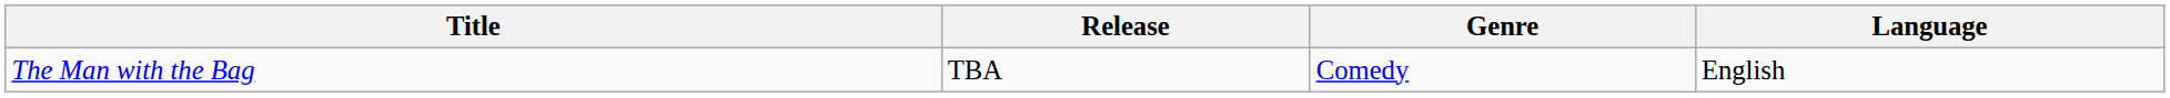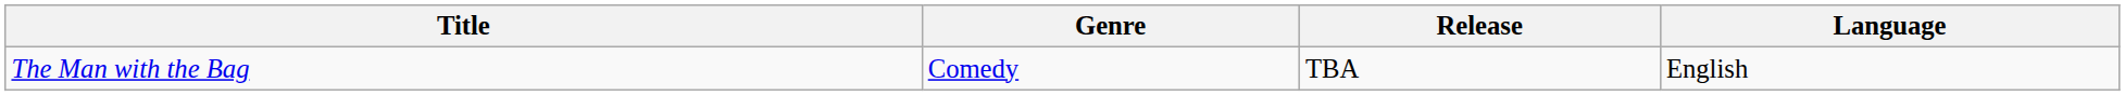columns swapped: Genre <-> Release
